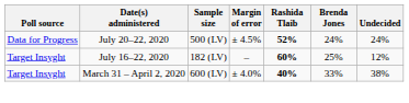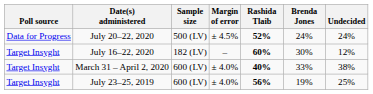July 16–22, 2020 | Brenda Jones: 25% -> 30%
+ row: Target Insyght | July 23–25, 2019 | 600 (LV) | ± 4.0% | 56% | 19% | 25%
